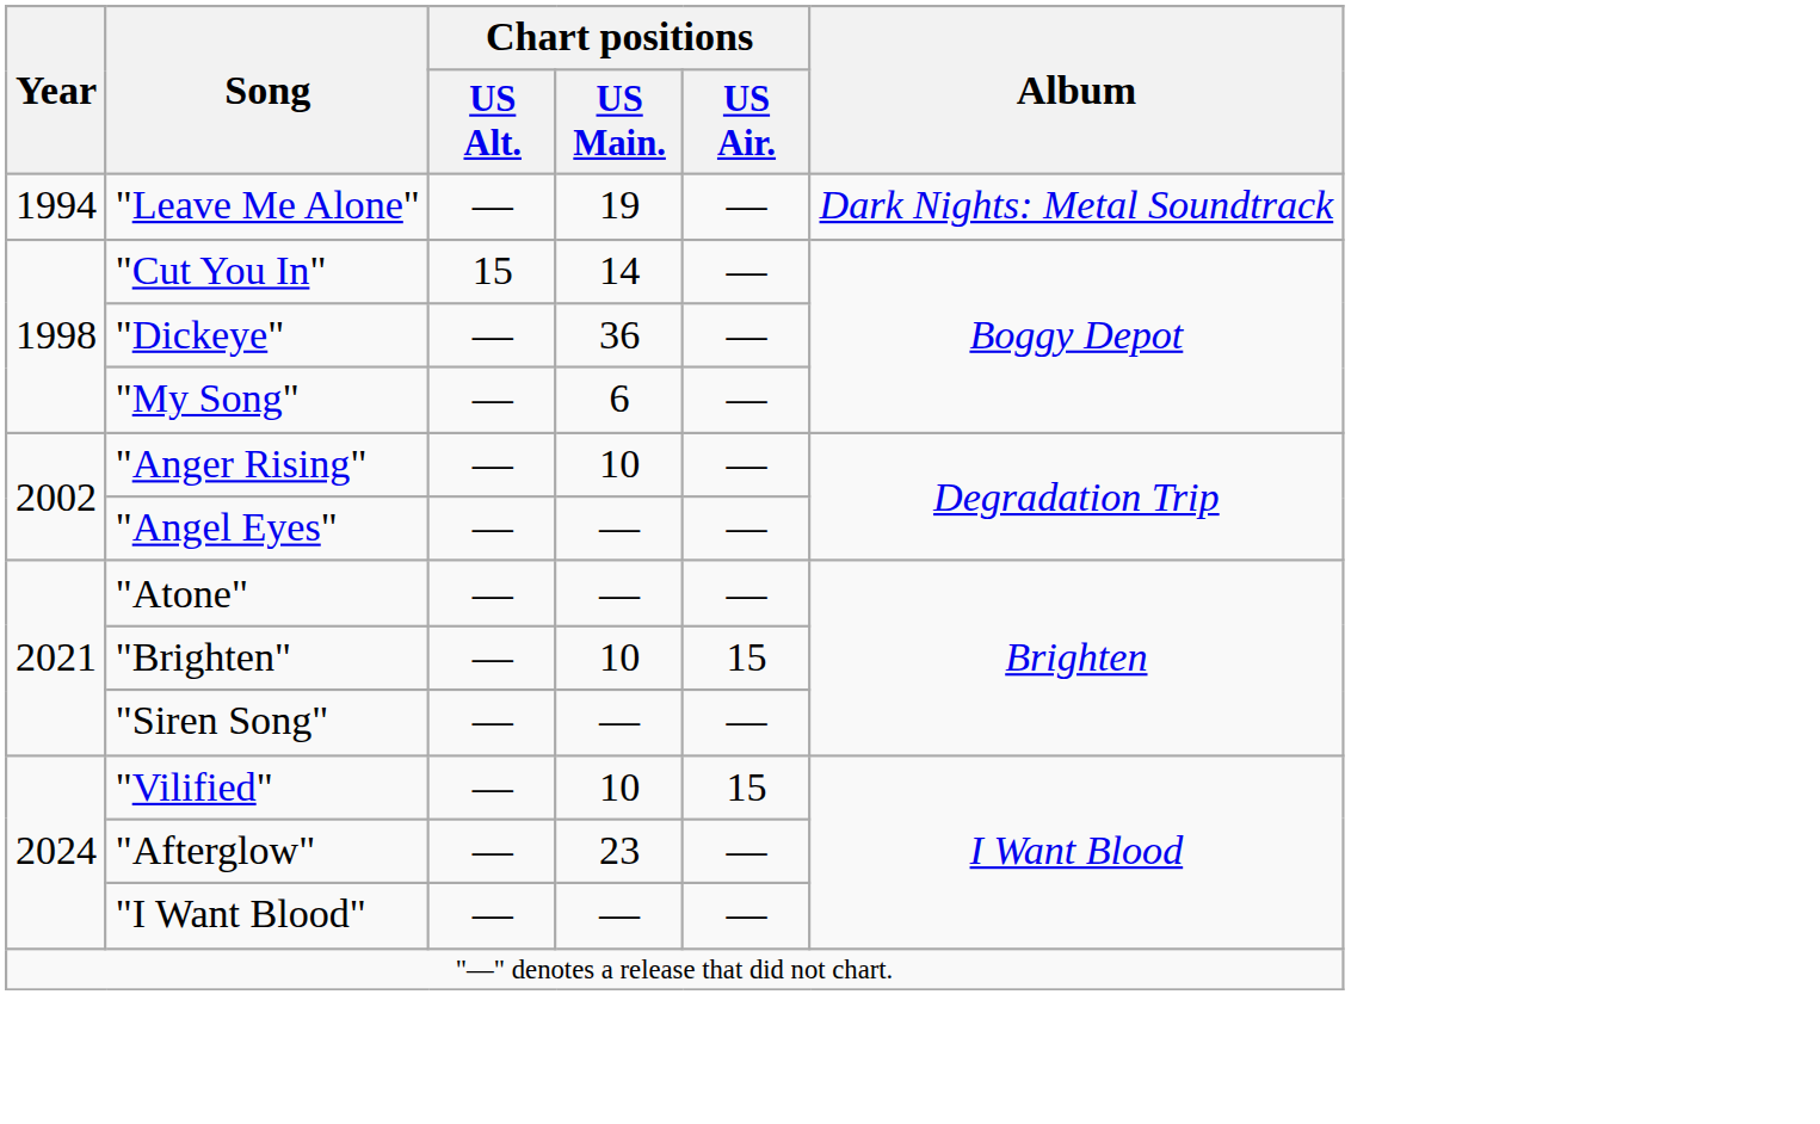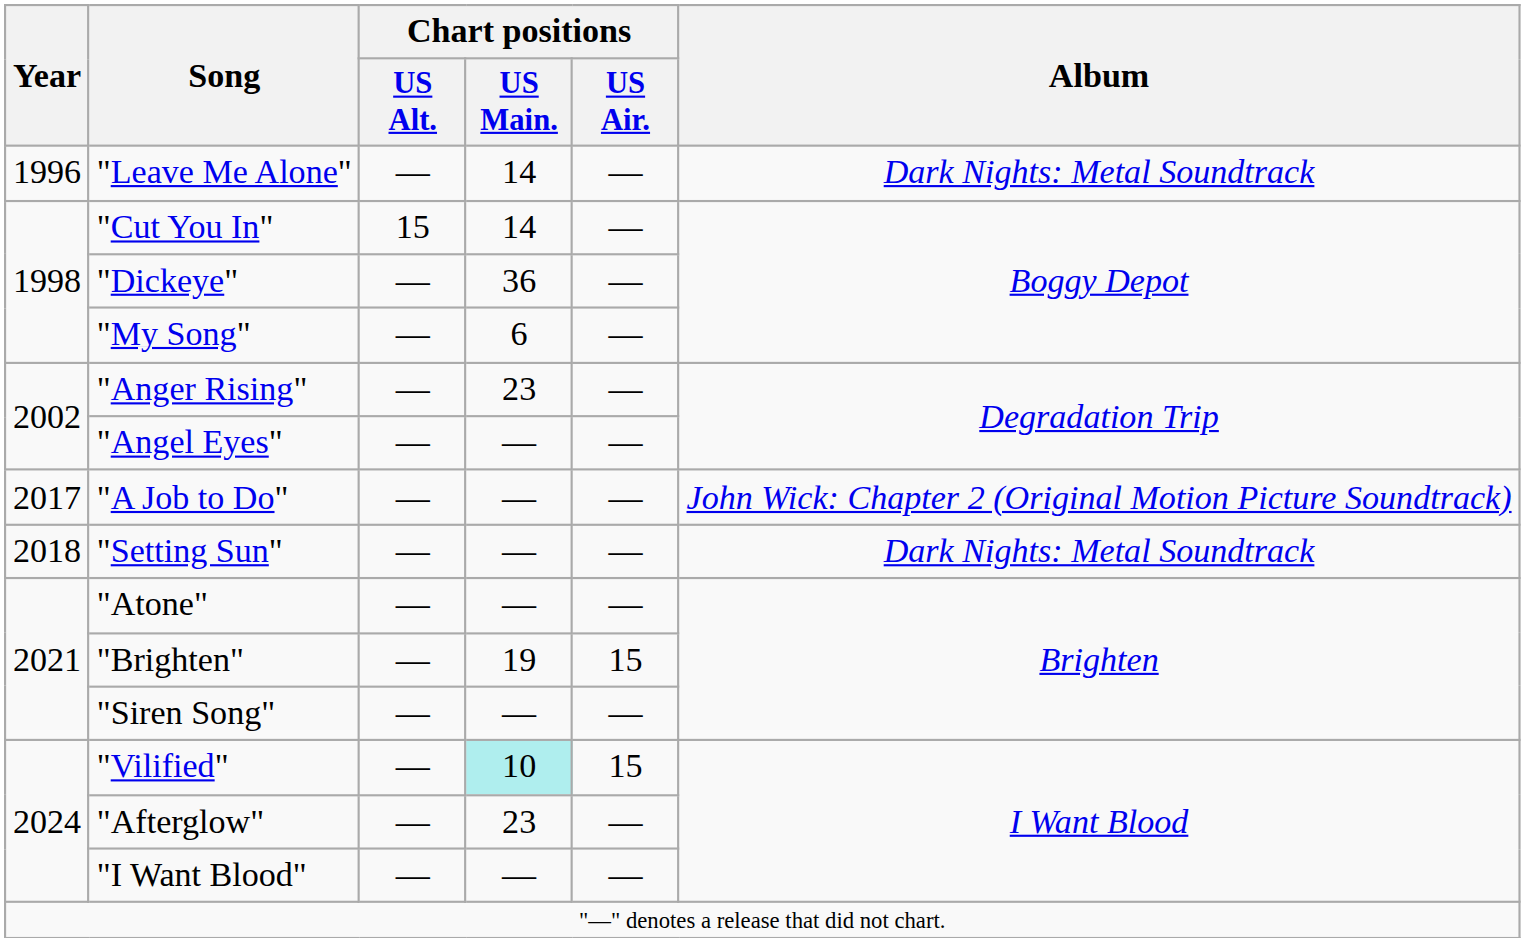"Leave Me Alone" | Year: 1994 -> 1996
"Leave Me Alone" | Chart positions / US Main.: 19 -> 14
"Anger Rising" | Chart positions / US Main.: 10 -> 23
+ row: 2017 | "A Job to Do" | — | — | — | John Wick: Chapter 2 (Original Motion Picture Soundtrack)
+ row: 2018 | "Setting Sun" | — | — | — | Dark Nights: Metal Soundtrack
"Brighten" | Chart positions / US Main.: 10 -> 19
"Vilified" | Chart positions / US Main.: no background -> paleturquoise background
